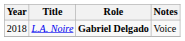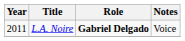L.A. Noire | Year: 2018 -> 2011
